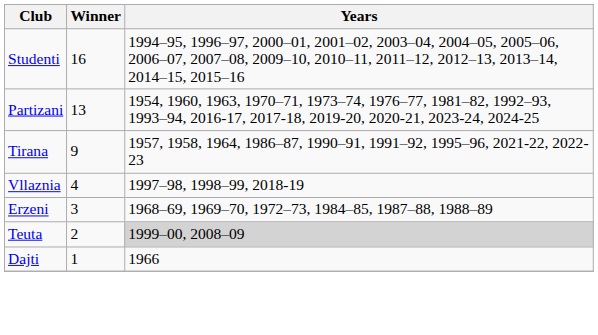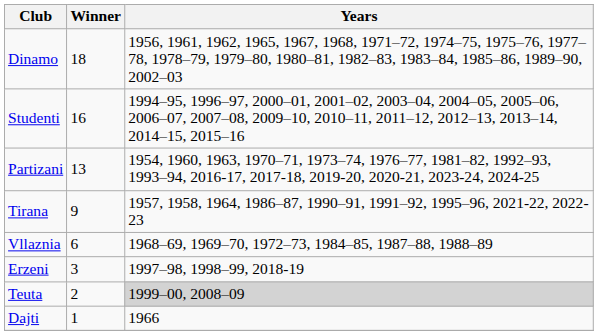+ row: Dinamo | 18 | 1956, 1961, 1962, 1965, 1967, 1968, 1971–72, 1974–75, 1975–76, 1977–78, 1978–79, 1979–80, 1980–81, 1982–83, 1983–84, 1985–86, 1989–90, 2002–03
Vllaznia | Winner: 4 -> 6
Vllaznia | Years: 1997–98, 1998–99, 2018-19 -> 1968–69, 1969–70, 1972–73, 1984–85, 1987–88, 1988–89
Erzeni | Years: 1968–69, 1969–70, 1972–73, 1984–85, 1987–88, 1988–89 -> 1997–98, 1998–99, 2018-19
